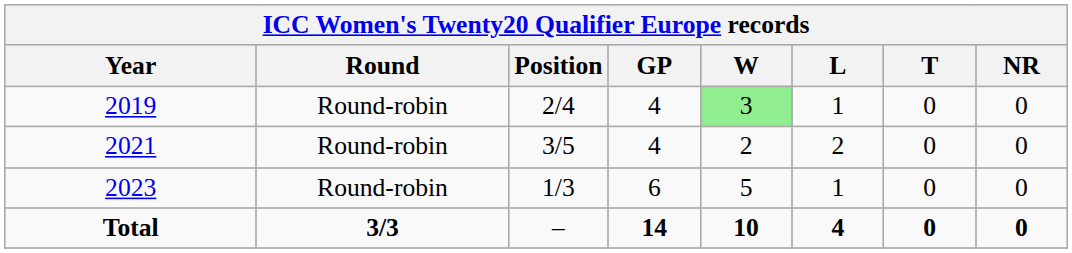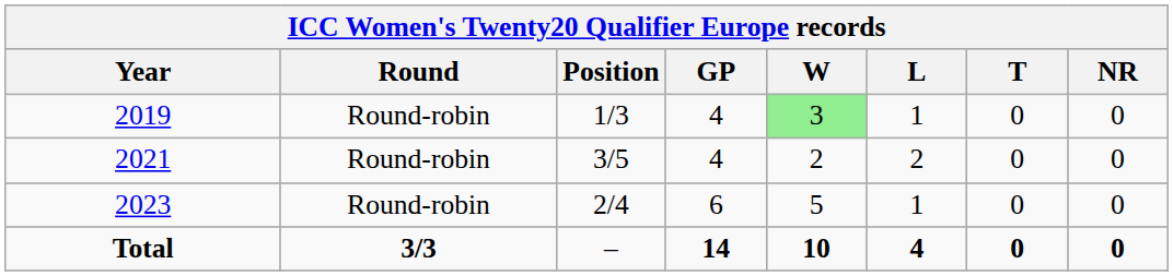2019 | Position: 2/4 -> 1/3
2023 | Position: 1/3 -> 2/4
